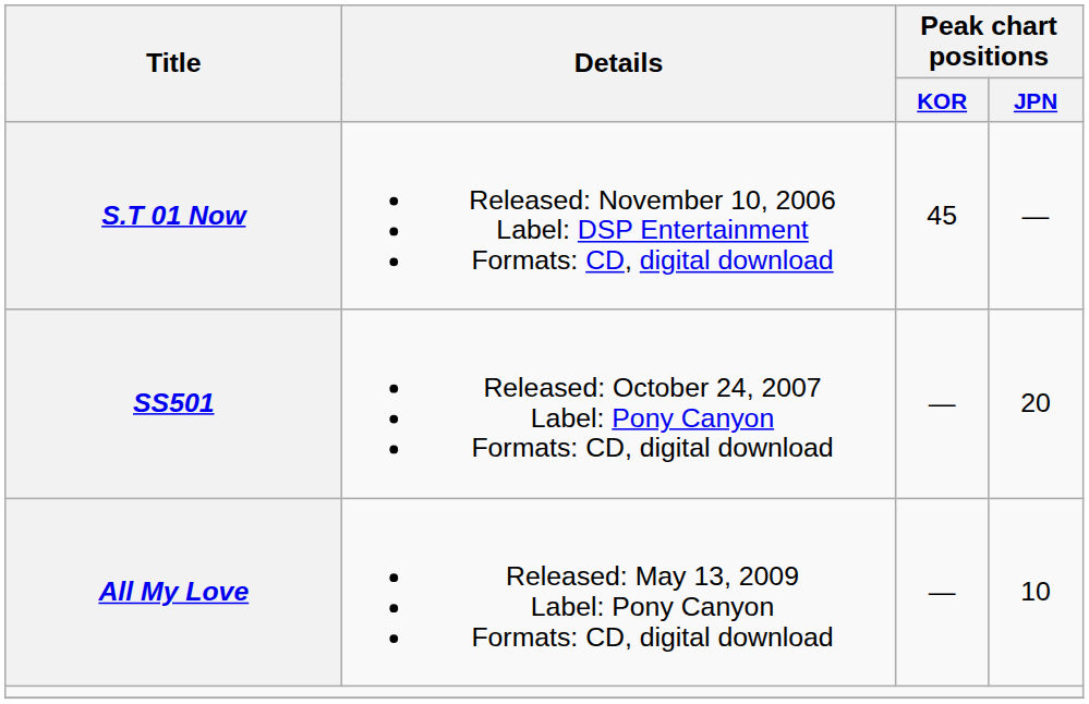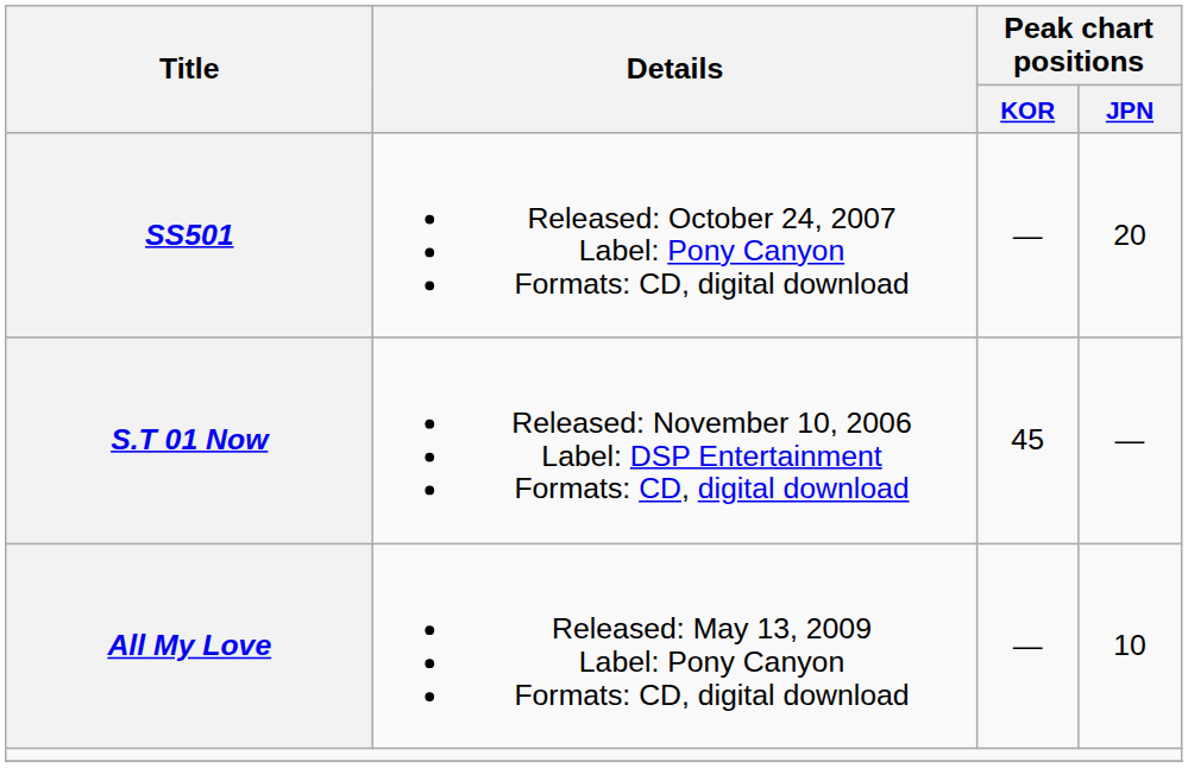rows swapped: S.T 01 Now <-> SS501
